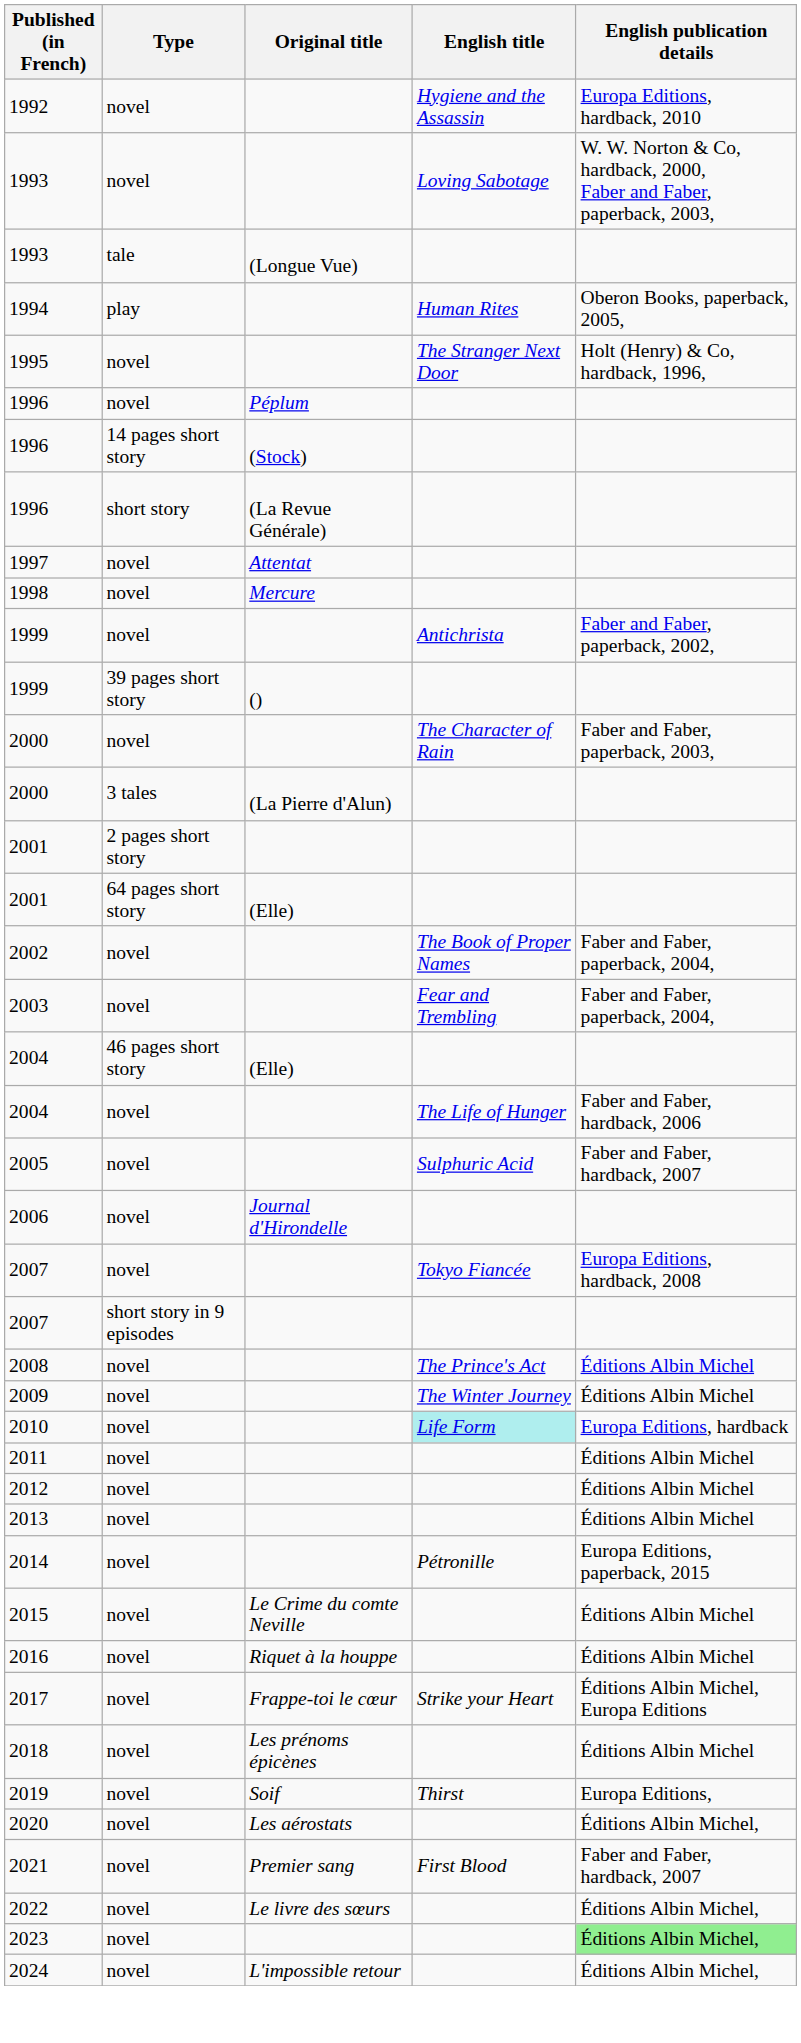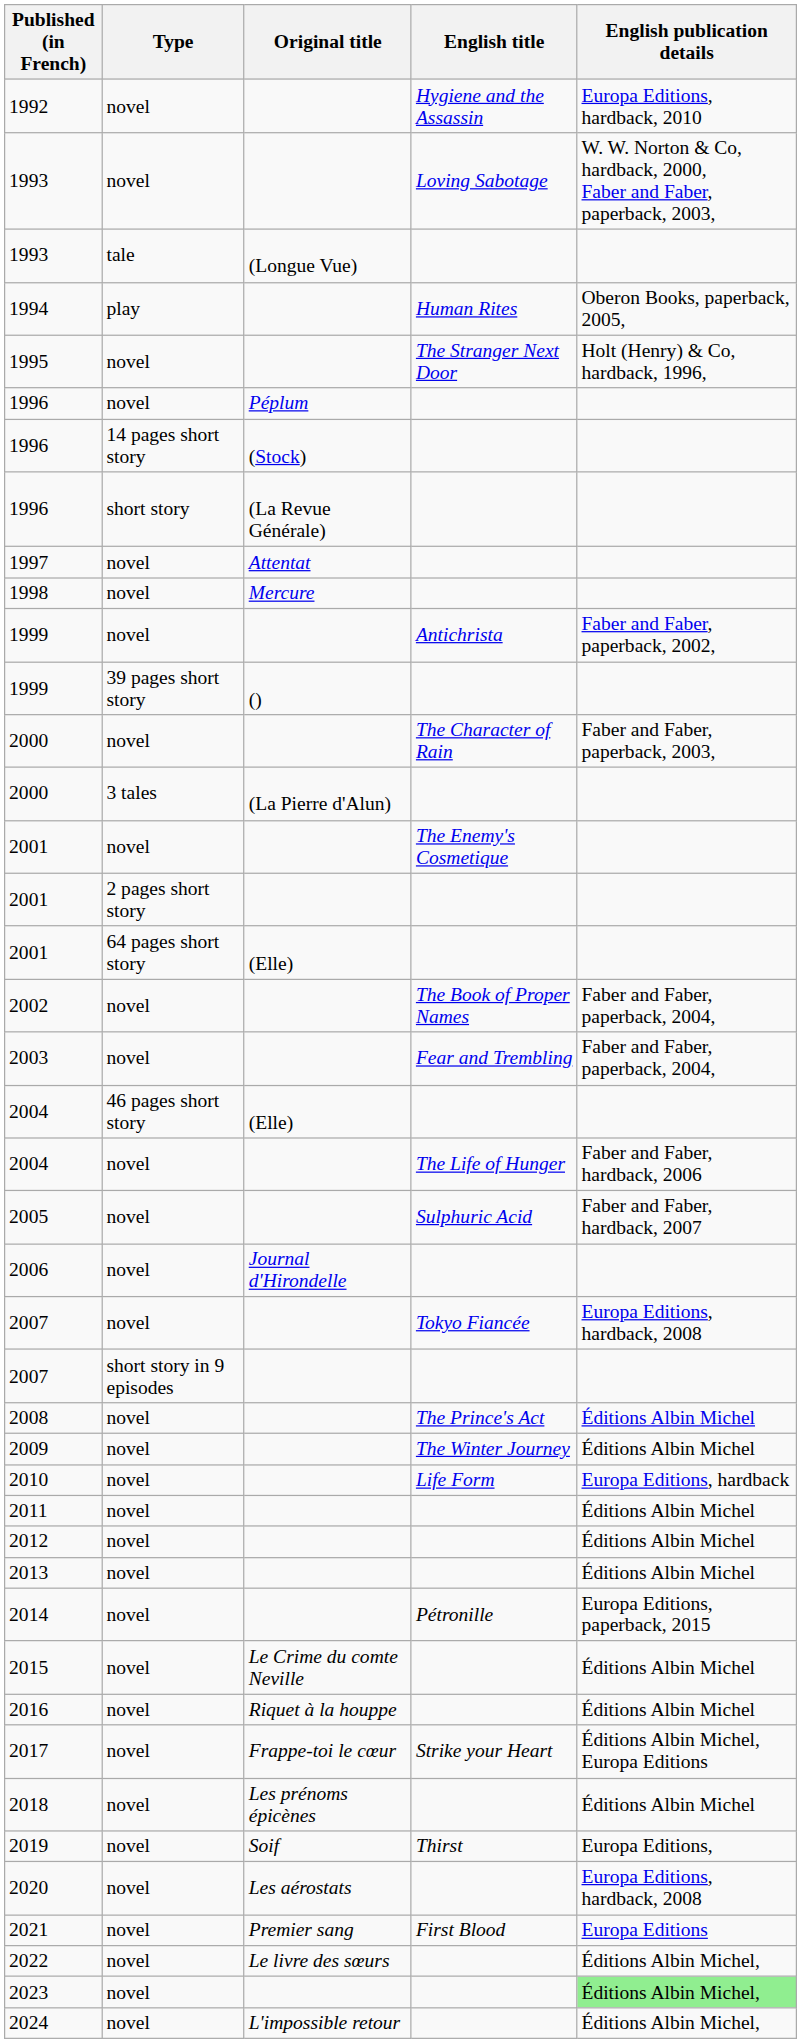+ row: 2001 | novel | The Enemy's Cosmetique
2010 | English title: paleturquoise background -> no background
2020 | English publication details: Éditions Albin Michel, -> Europa Editions, hardback, 2008
2021 | English publication details: Faber and Faber, hardback, 2007 -> Europa Editions
